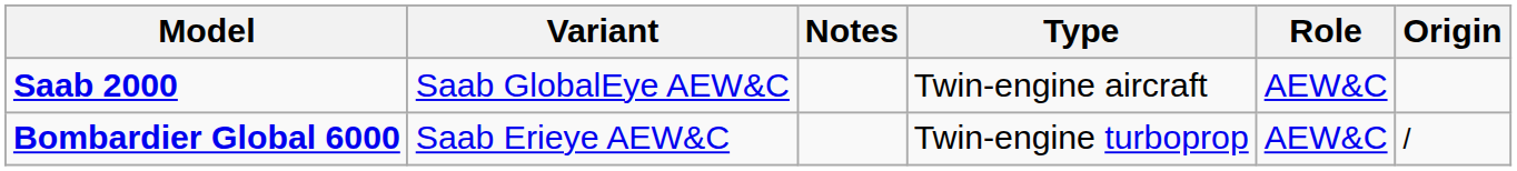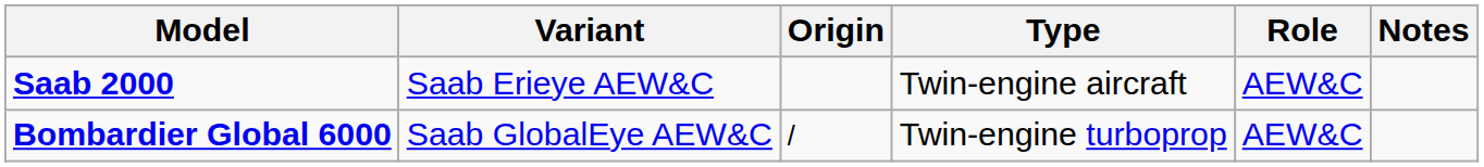columns swapped: Origin <-> Notes
Saab 2000 | Variant: Saab GlobalEye AEW&C -> Saab Erieye AEW&C
Bombardier Global 6000 | Variant: Saab Erieye AEW&C -> Saab GlobalEye AEW&C
